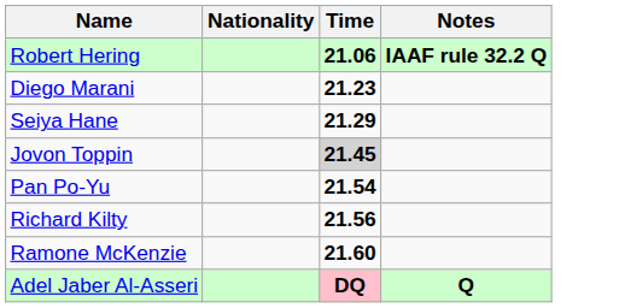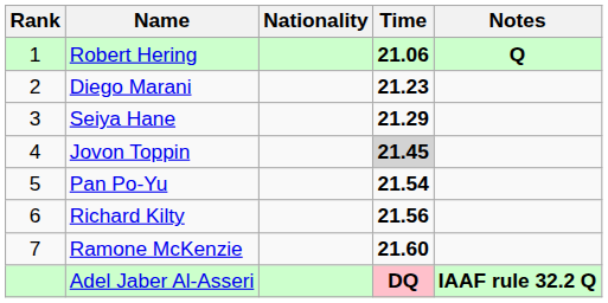+ column: Rank | 1 | 2 | 3 | 4 | 5 | 6 | 7
Robert Hering | Notes: IAAF rule 32.2 Q -> Q
Adel Jaber Al-Asseri | Notes: Q -> IAAF rule 32.2 Q
